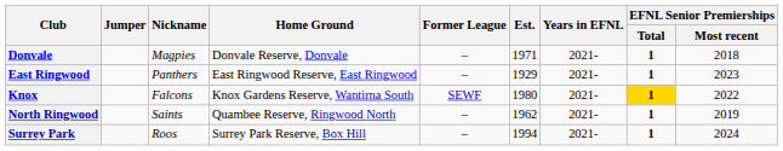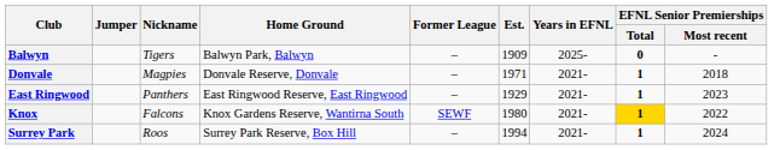+ row: Balwyn | Tigers | Balwyn Park, Balwyn | – | 1909 | 2025- | 0 | -
- row: North Ringwood | Saints | Quambee Reserve, Ringwood North | – | 1962 | 2021- | 1 | 2019
